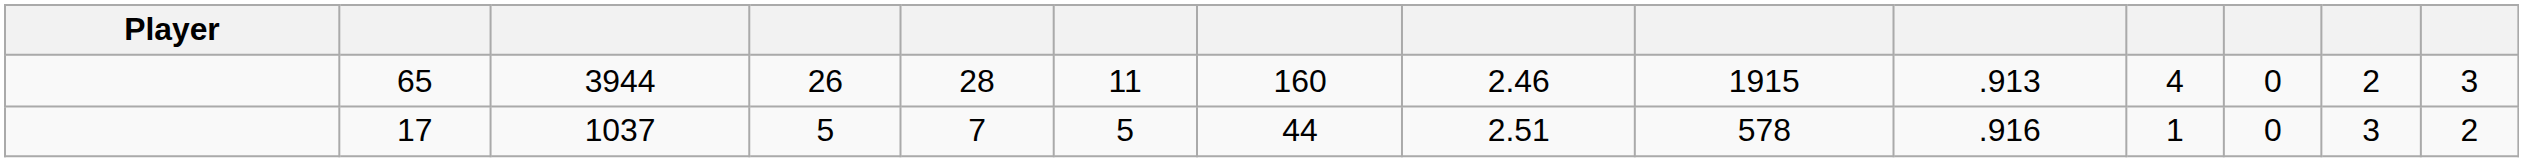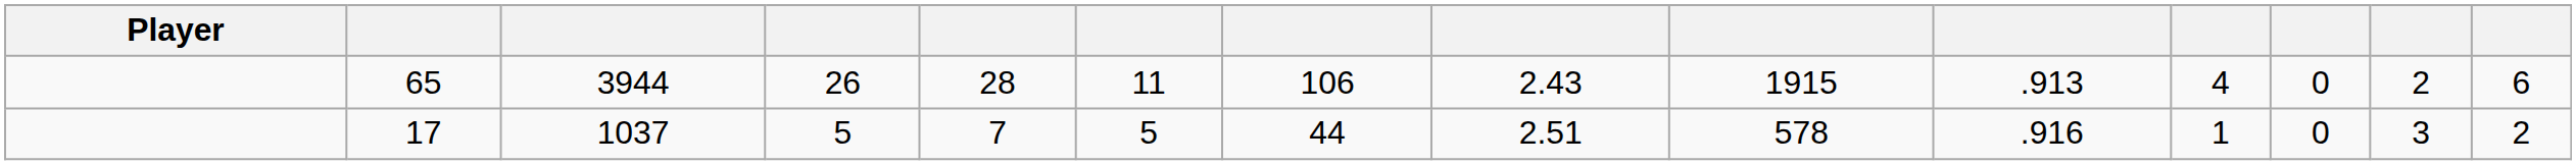65 | column 7: 160 -> 106
65 | column 8: 2.46 -> 2.43
65 | column 14: 3 -> 6
